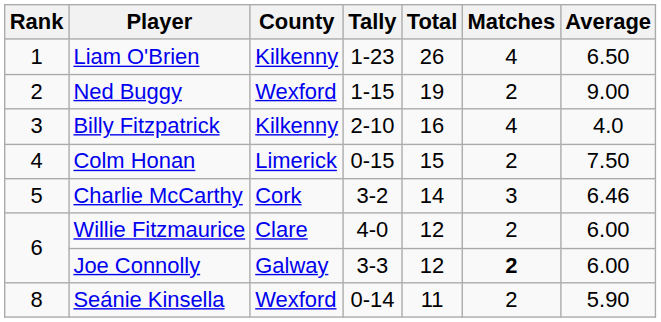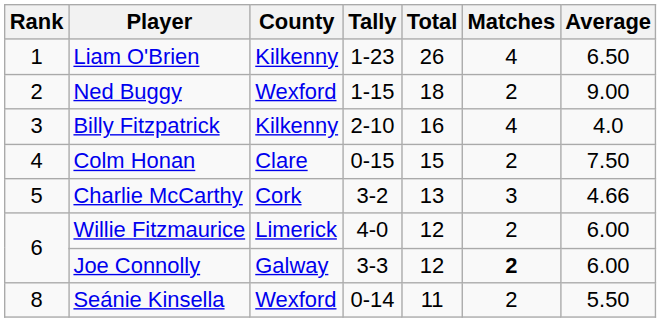Ned Buggy | Total: 19 -> 18
Colm Honan | County: Limerick -> Clare
Charlie McCarthy | Total: 14 -> 13
Charlie McCarthy | Average: 6.46 -> 4.66
Willie Fitzmaurice | County: Clare -> Limerick
Seánie Kinsella | Average: 5.90 -> 5.50
